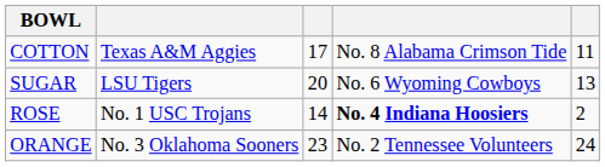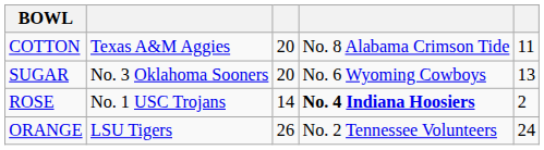COTTON | column 3: 17 -> 20
SUGAR | column 2: LSU Tigers -> No. 3 Oklahoma Sooners
ORANGE | column 2: No. 3 Oklahoma Sooners -> LSU Tigers
ORANGE | column 3: 23 -> 26
